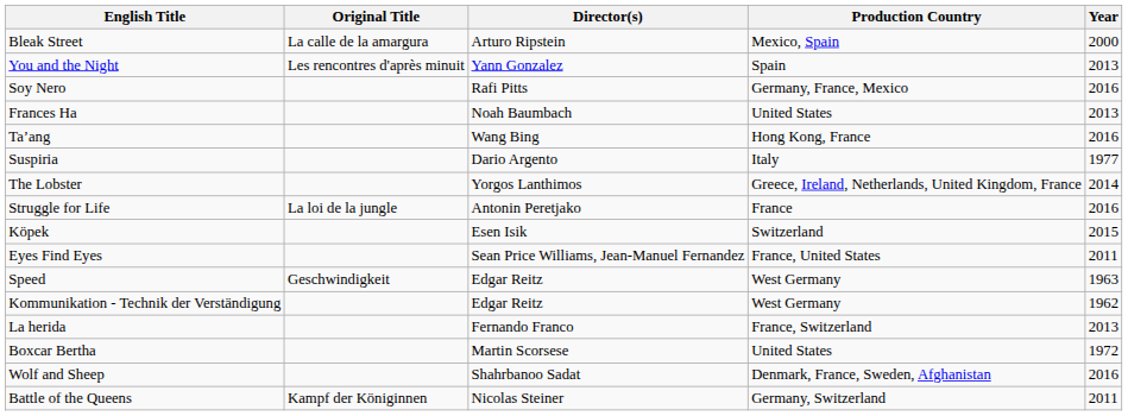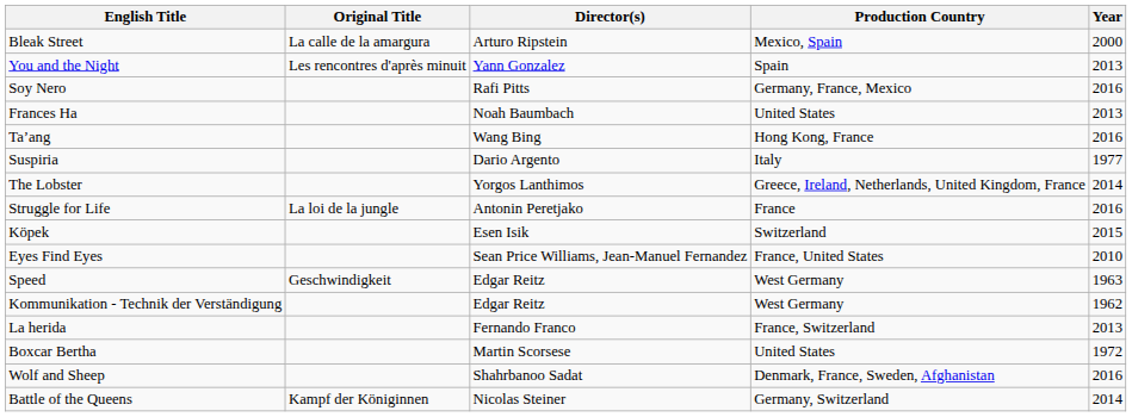Eyes Find Eyes | Year: 2011 -> 2010
Battle of the Queens | Year: 2011 -> 2014
